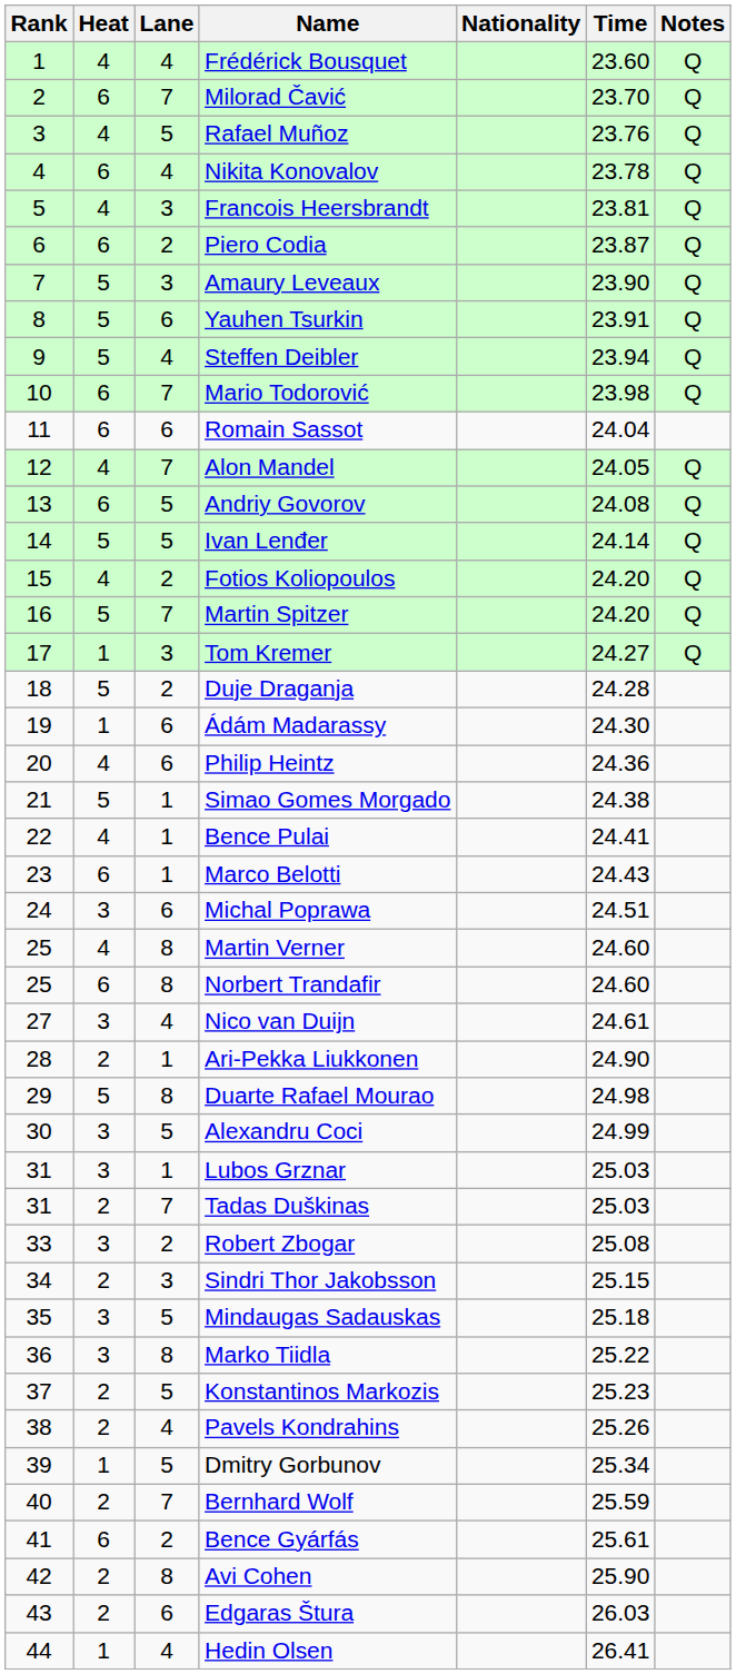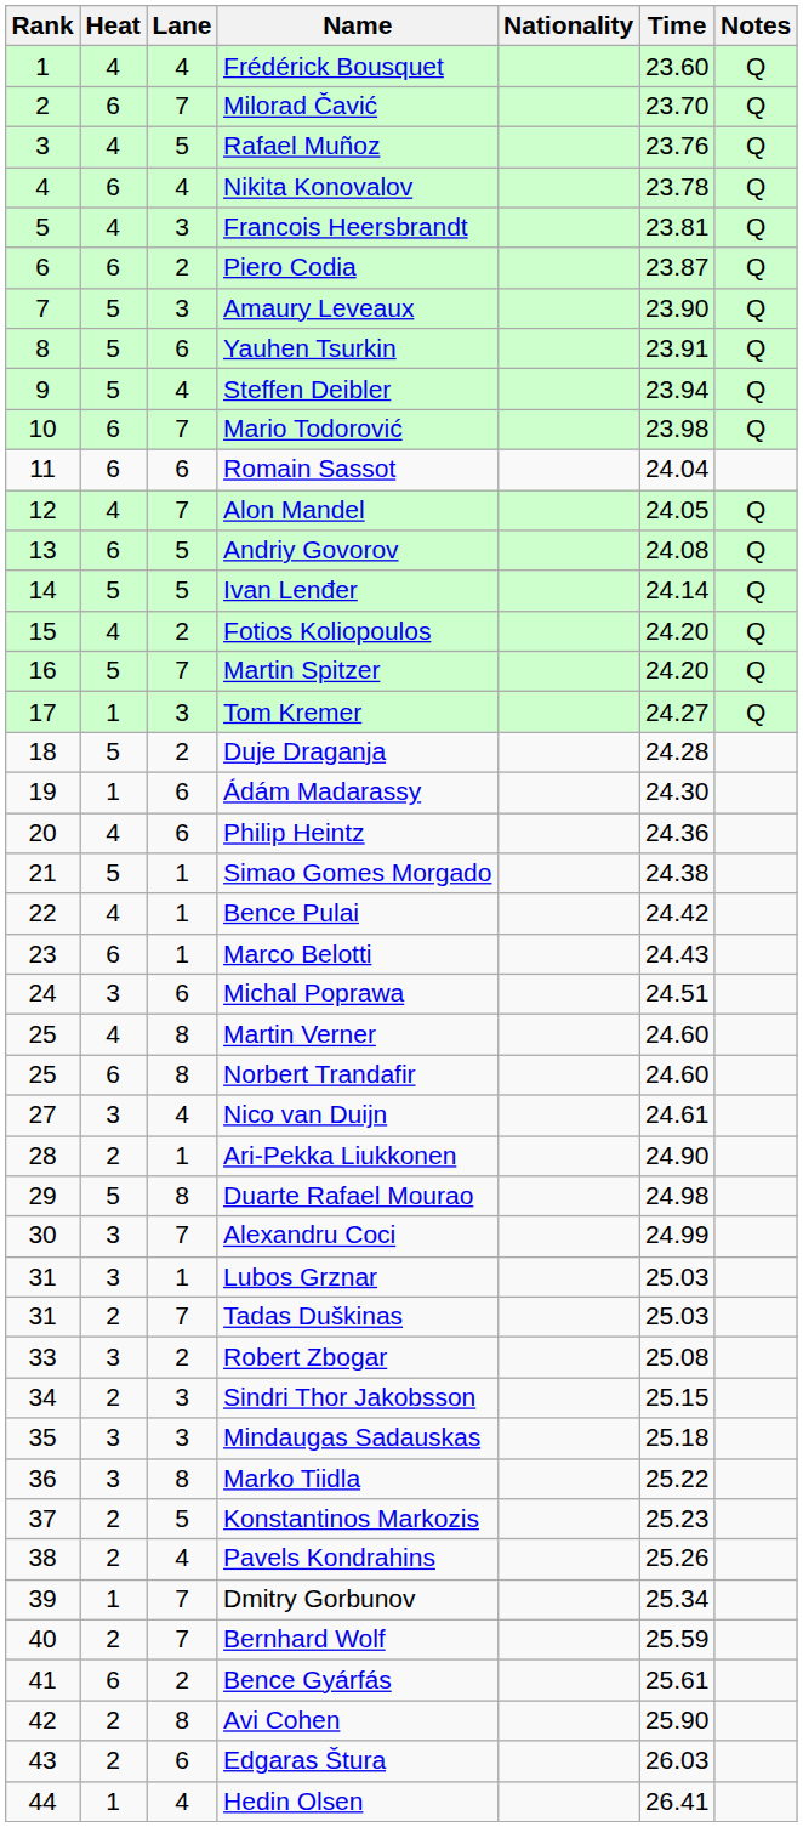Bence Pulai | Time: 24.41 -> 24.42
Alexandru Coci | Lane: 5 -> 7
Mindaugas Sadauskas | Lane: 5 -> 3
Dmitry Gorbunov | Lane: 5 -> 7
